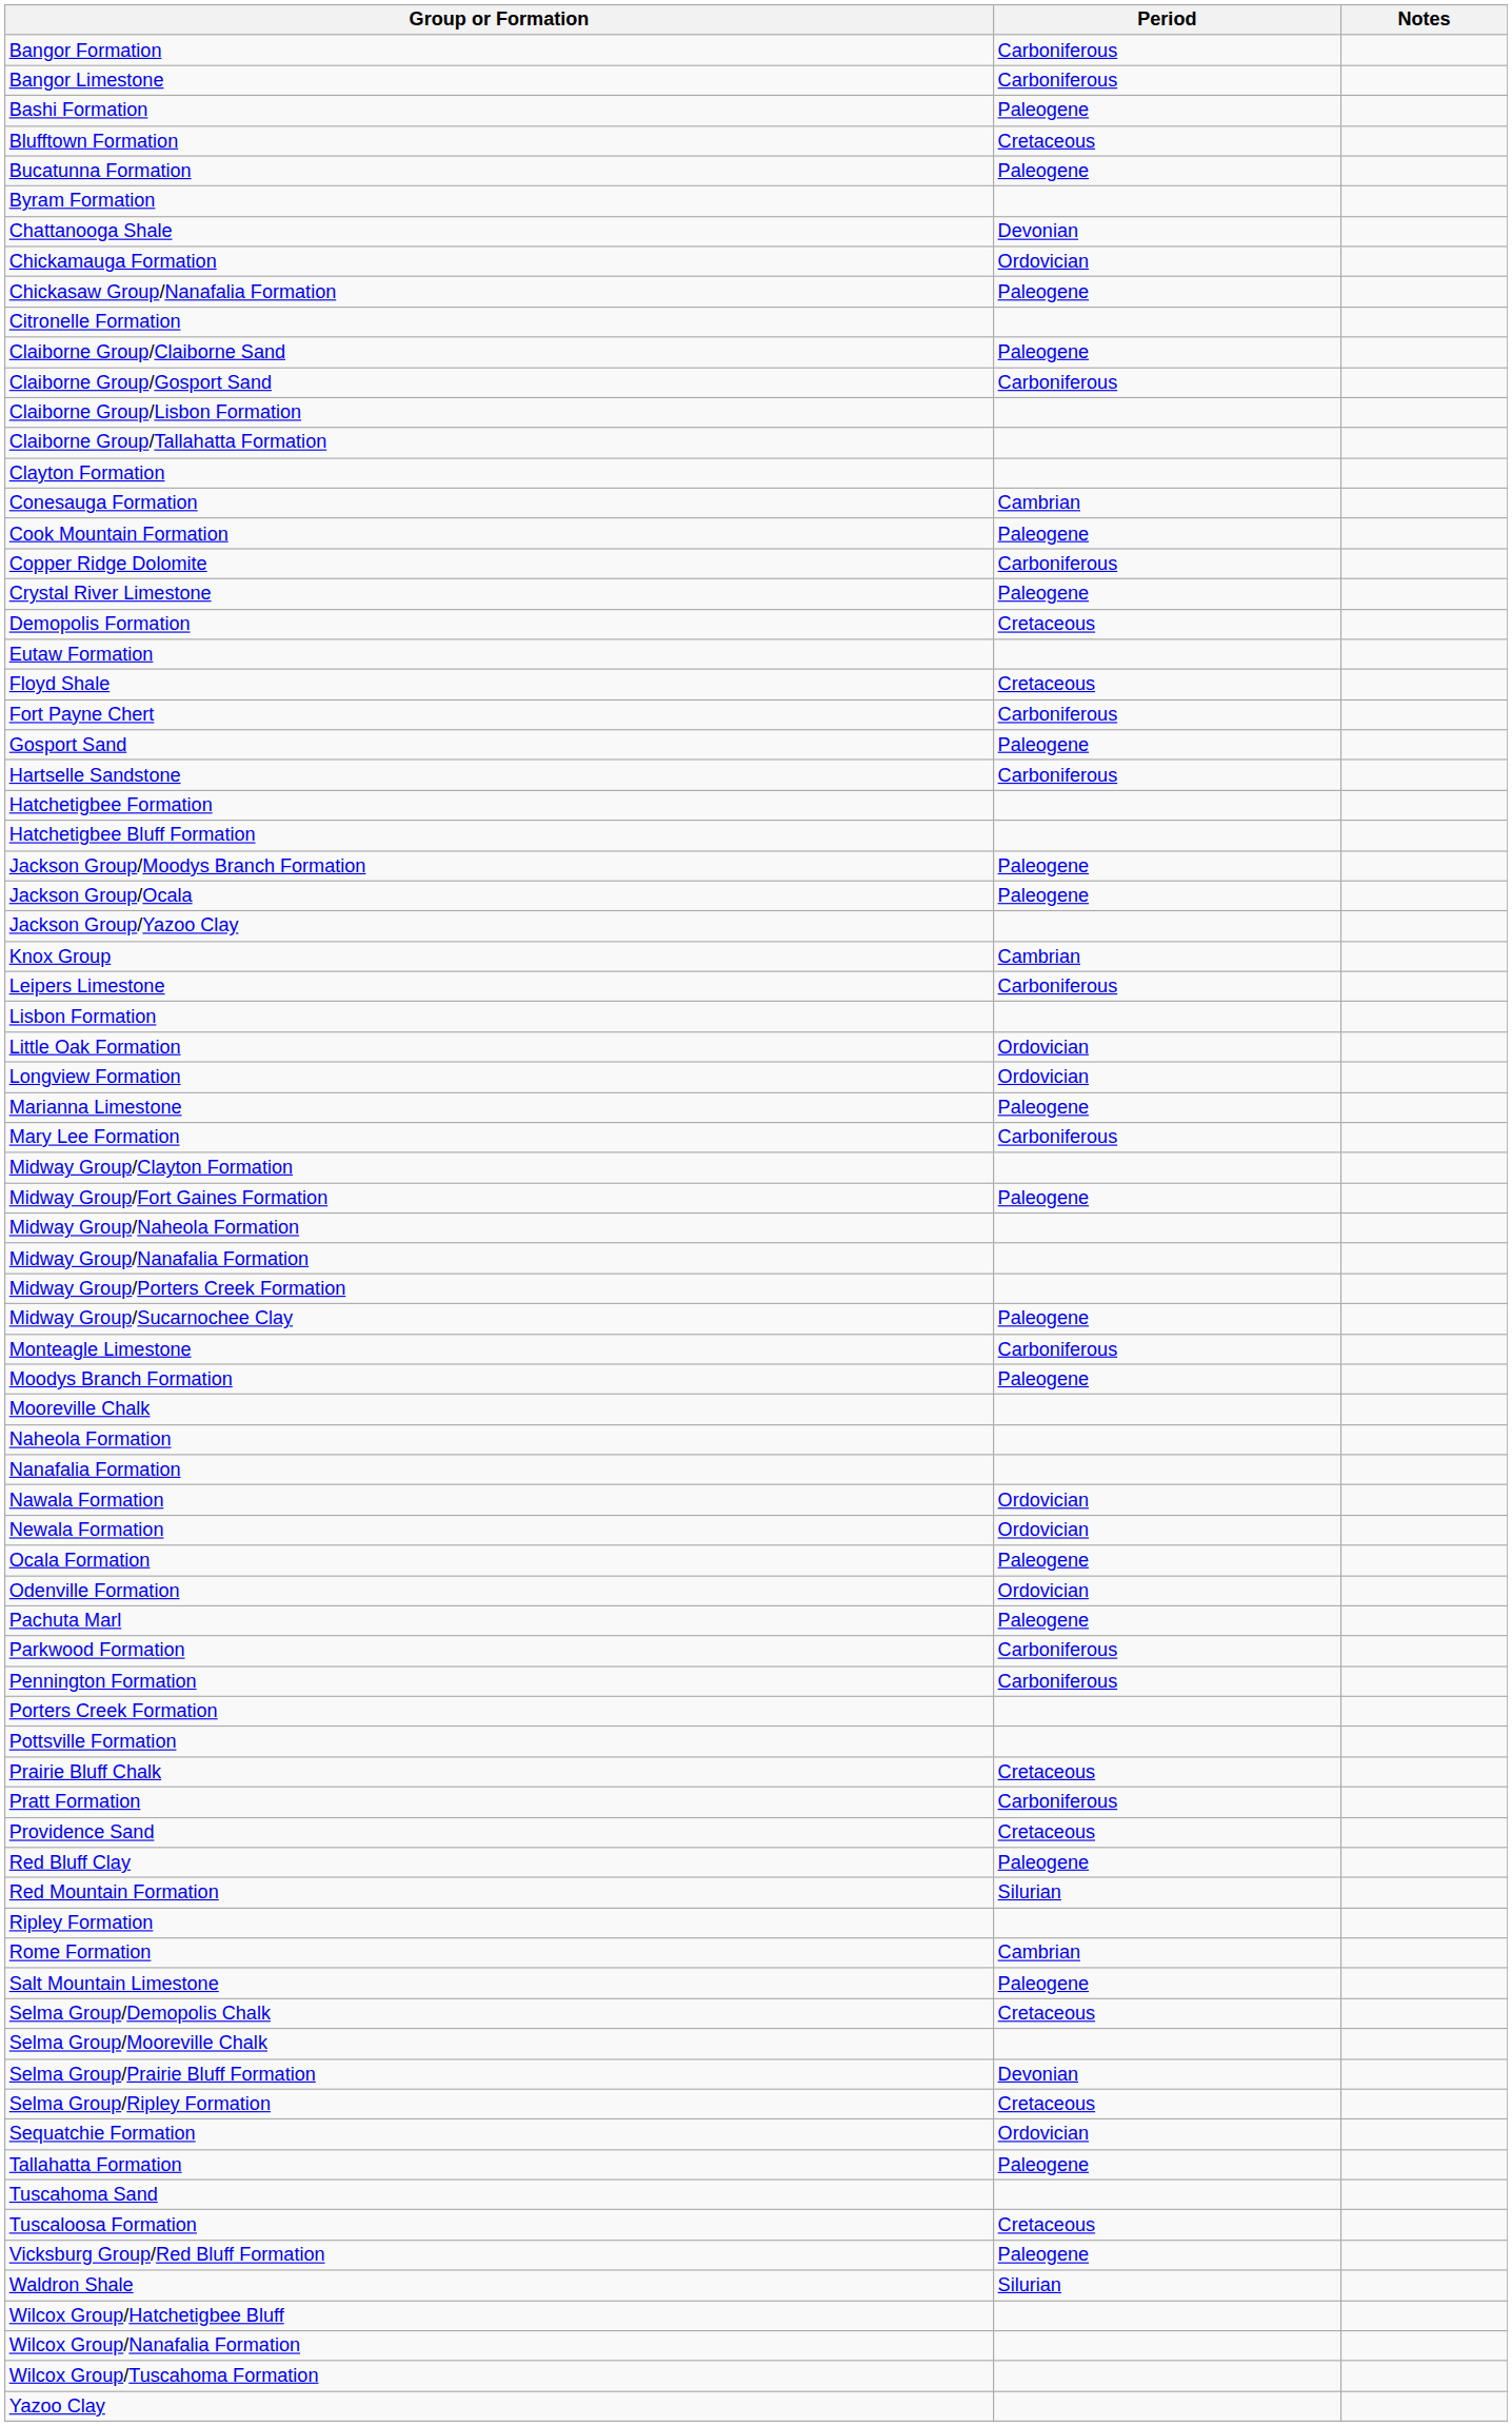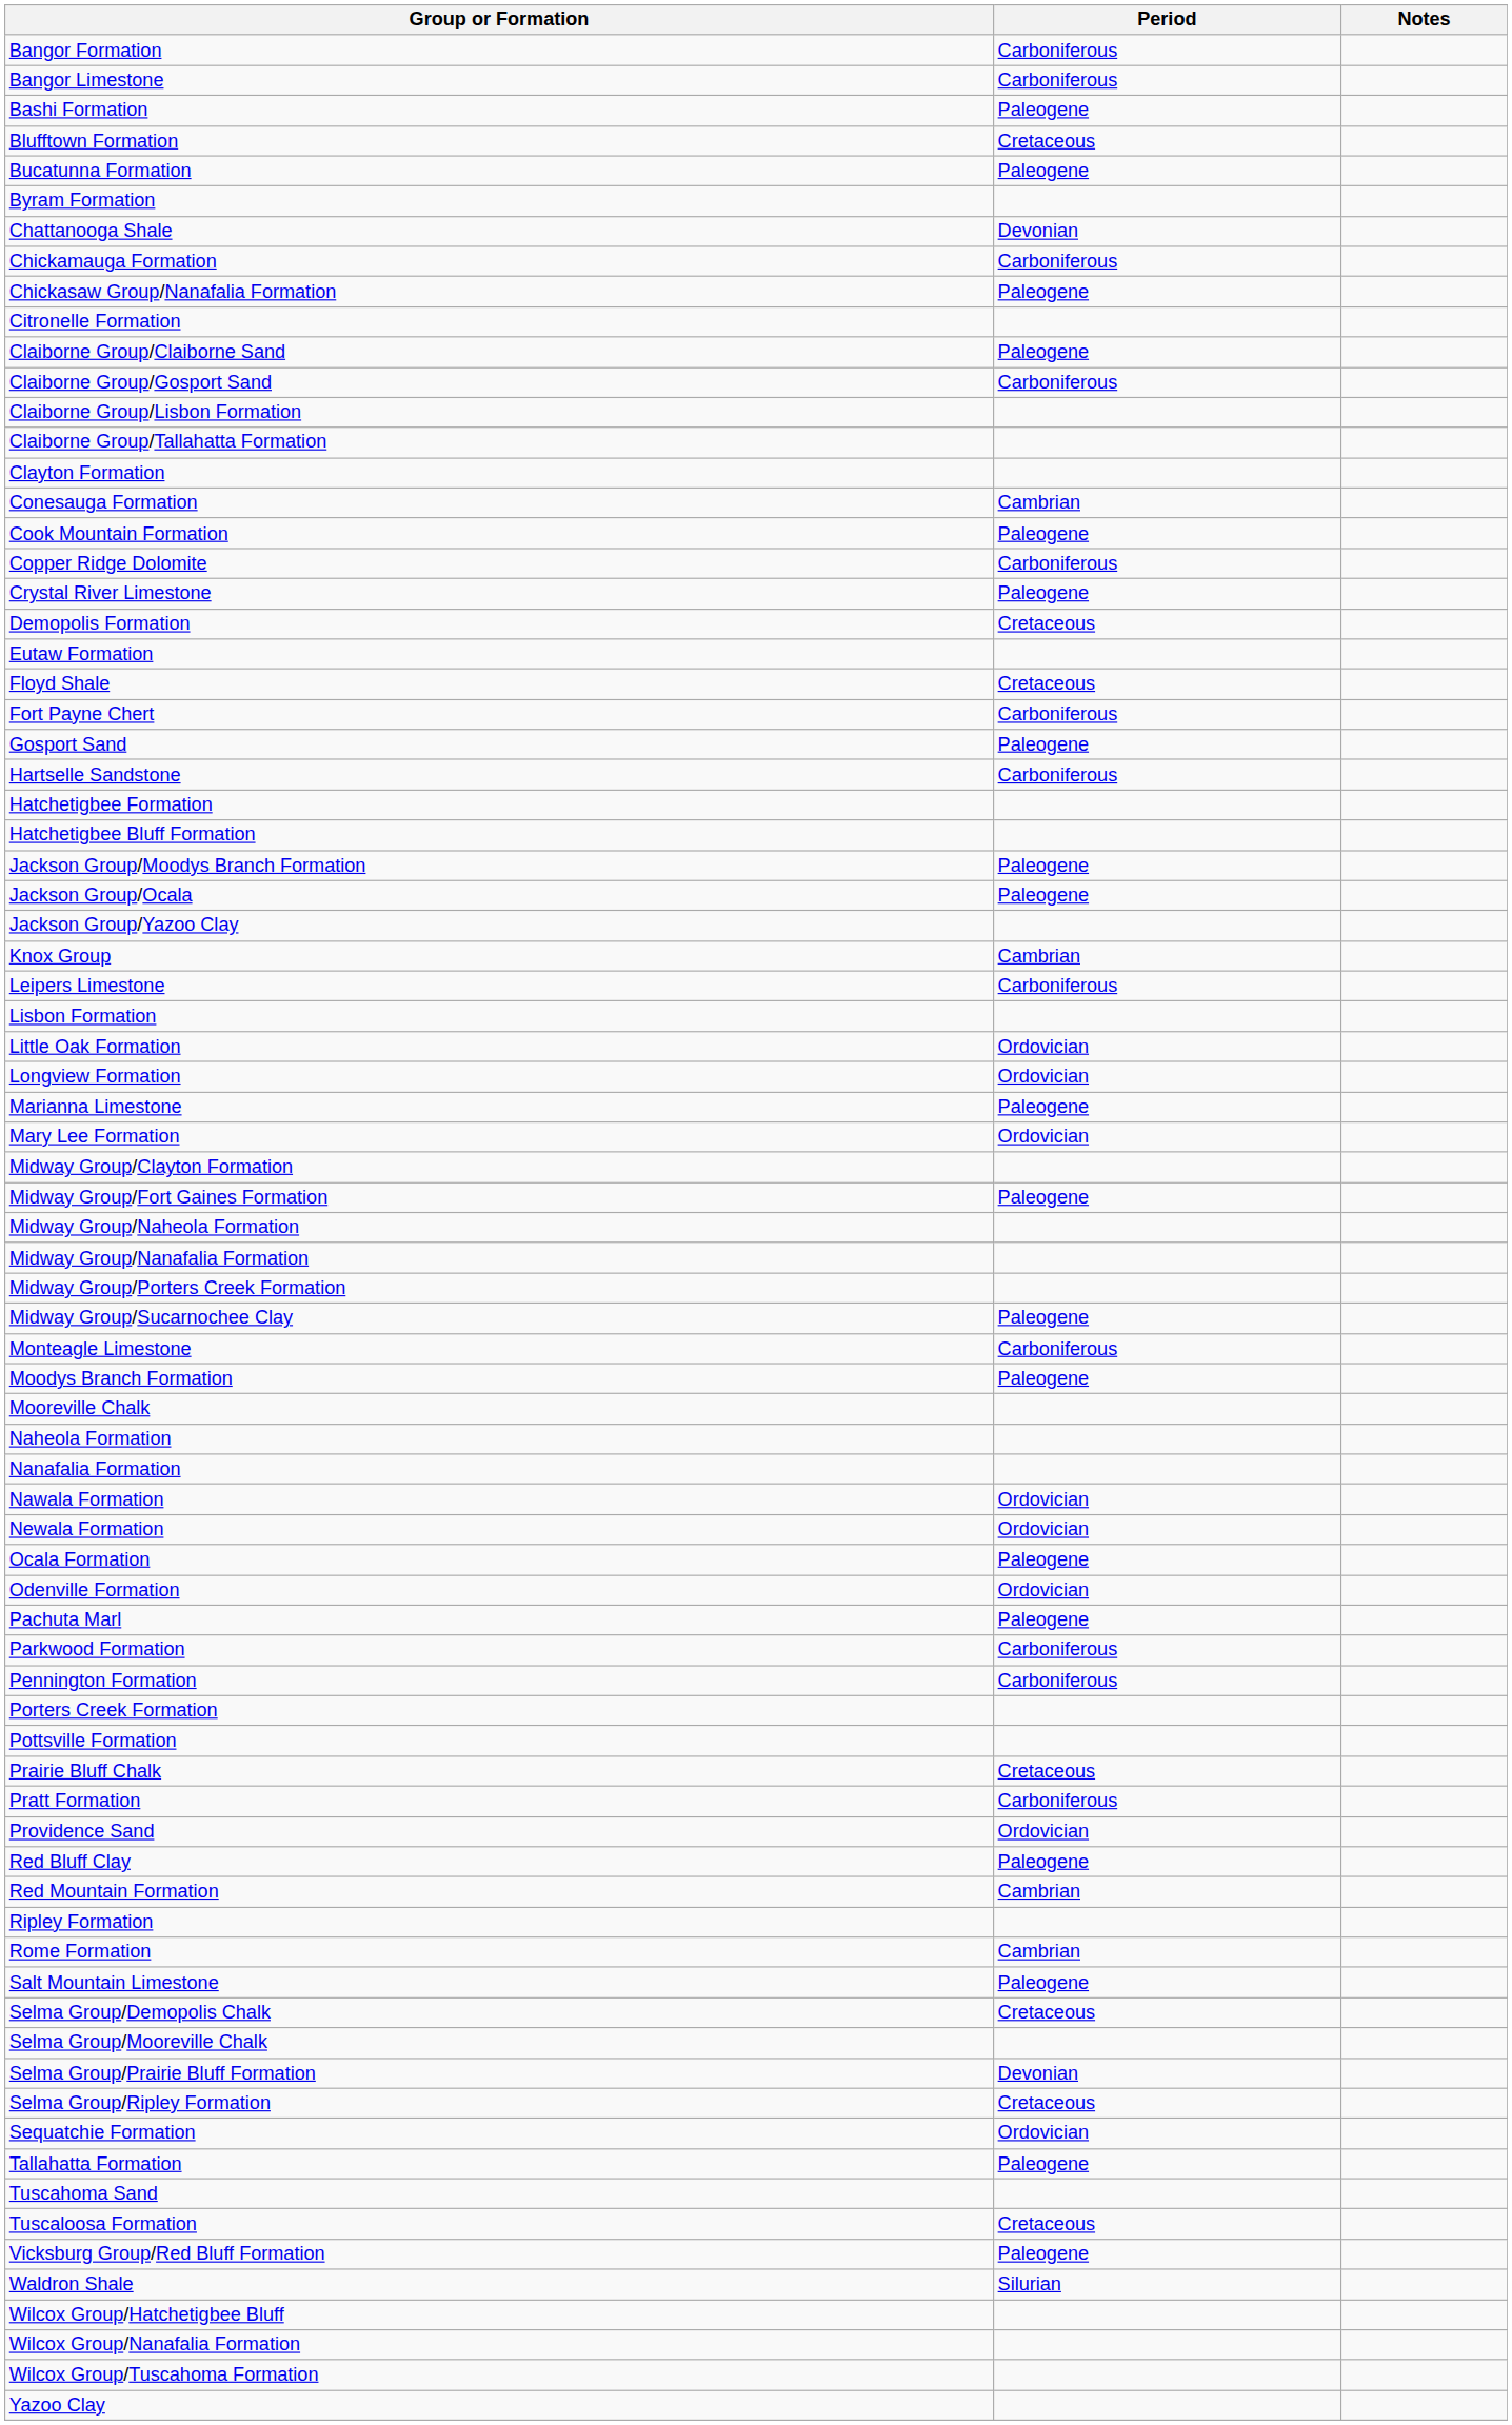Chickamauga Formation | Period: Ordovician -> Carboniferous
Mary Lee Formation | Period: Carboniferous -> Ordovician
Providence Sand | Period: Cretaceous -> Ordovician
Red Mountain Formation | Period: Silurian -> Cambrian
